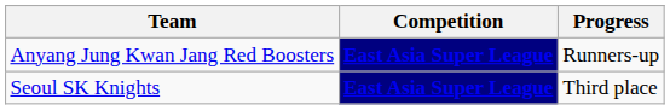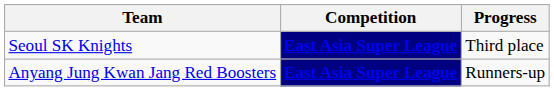rows swapped: Anyang Jung Kwan Jang Red Boosters <-> Seoul SK Knights
